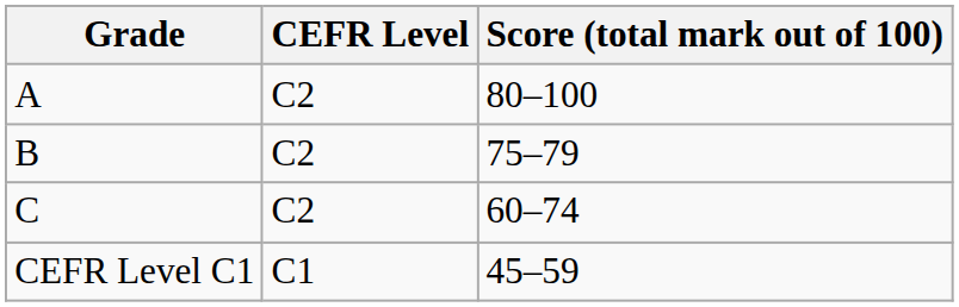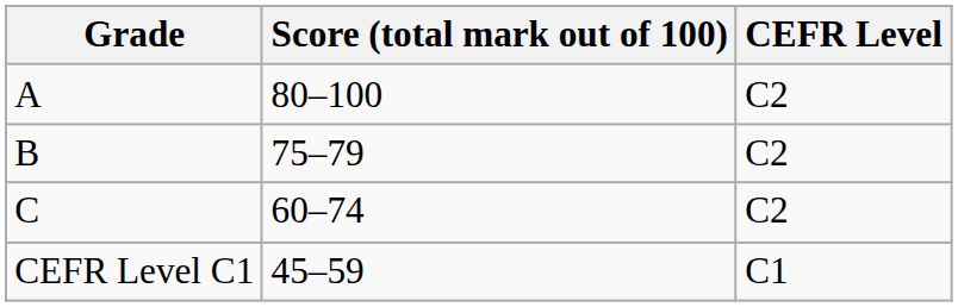columns swapped: Score (total mark out of 100) <-> CEFR Level
